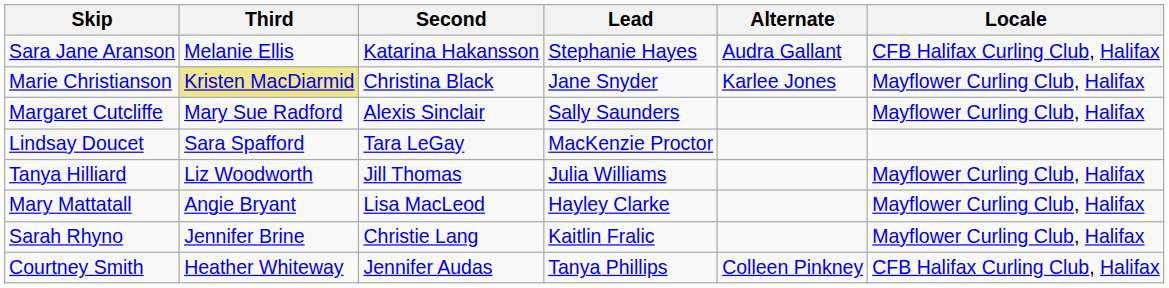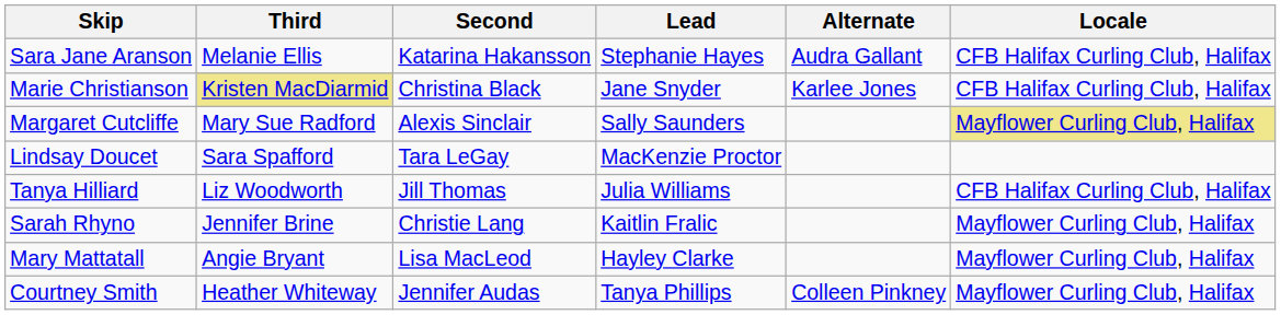Marie Christianson | Locale: Mayflower Curling Club, Halifax -> CFB Halifax Curling Club, Halifax
Margaret Cutcliffe | Locale: no background -> khaki background
Tanya Hilliard | Locale: Mayflower Curling Club, Halifax -> CFB Halifax Curling Club, Halifax
rows swapped: Mary Mattatall <-> Sarah Rhyno
Courtney Smith | Locale: CFB Halifax Curling Club, Halifax -> Mayflower Curling Club, Halifax
